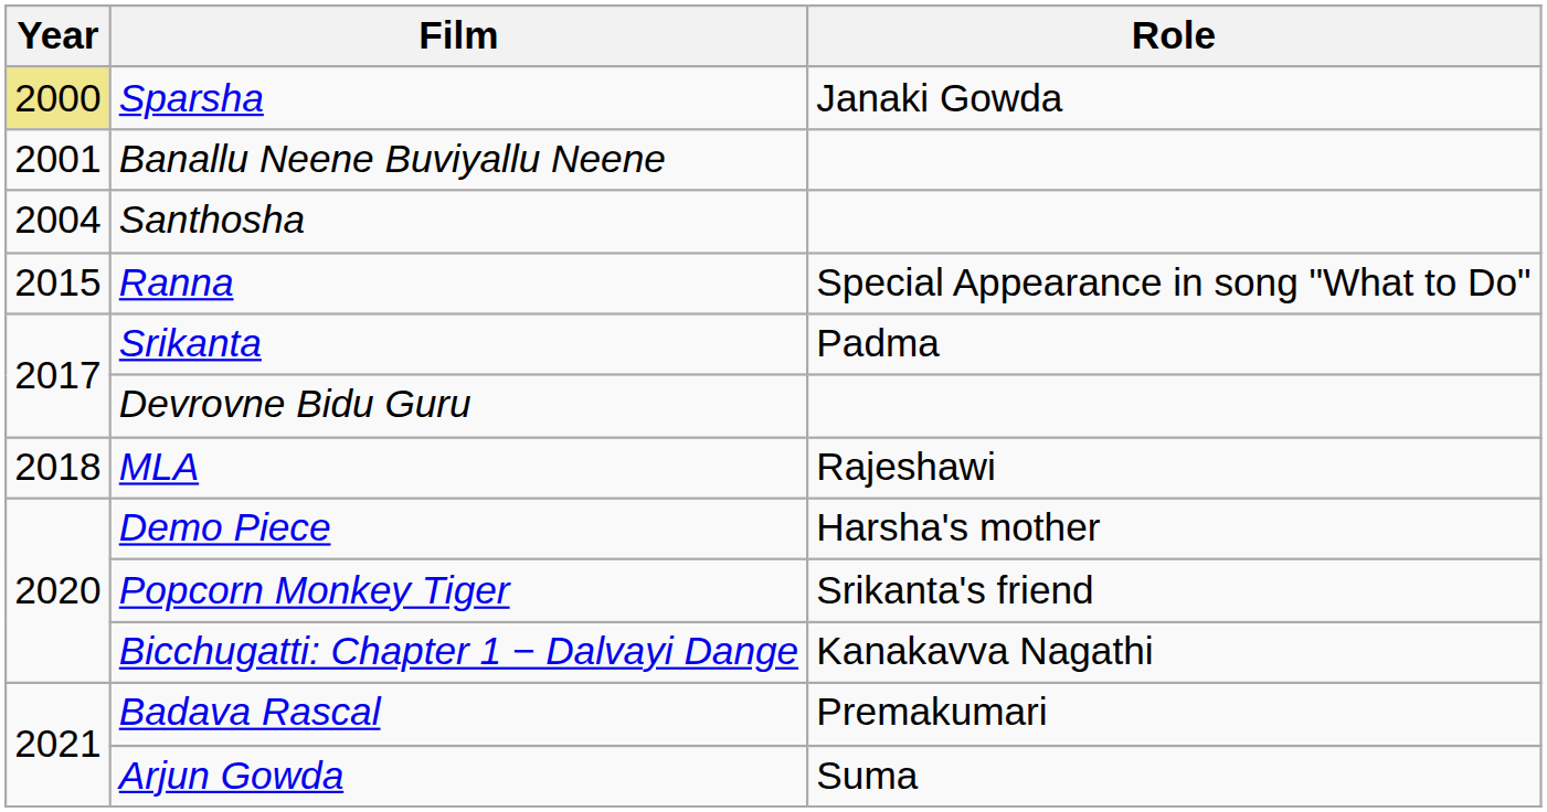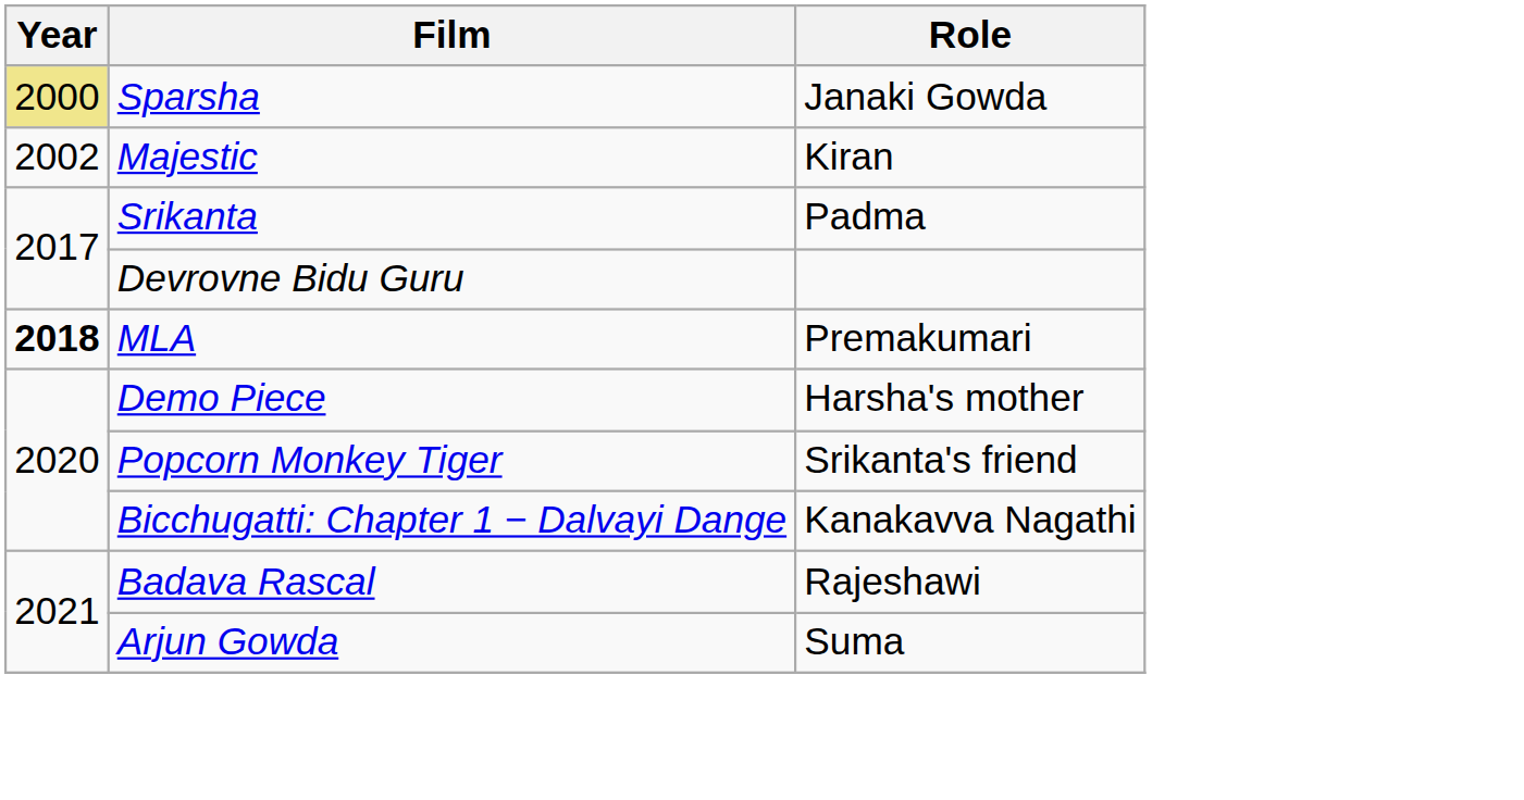- row: 2001 | Banallu Neene Buviyallu Neene
+ row: 2002 | Majestic | Kiran
- row: 2004 | Santhosha
- row: 2015 | Ranna | Special Appearance in song "What to Do"
MLA | Year: normal -> bold
MLA | Role: Rajeshawi -> Premakumari
Badava Rascal | Role: Premakumari -> Rajeshawi
